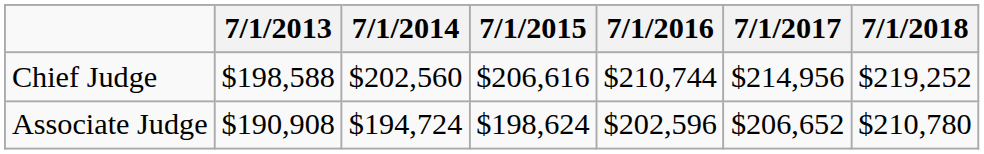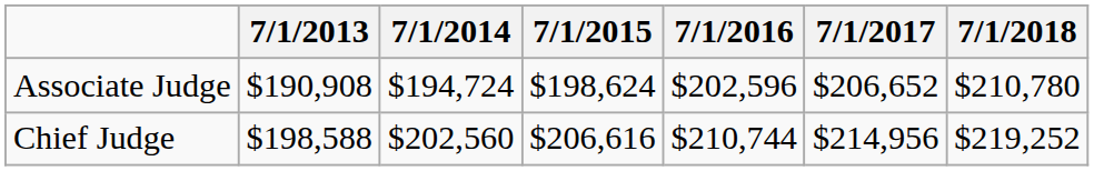rows swapped: Chief Judge <-> Associate Judge
